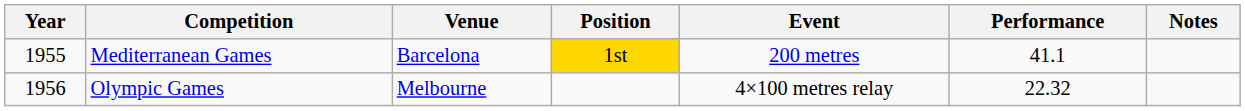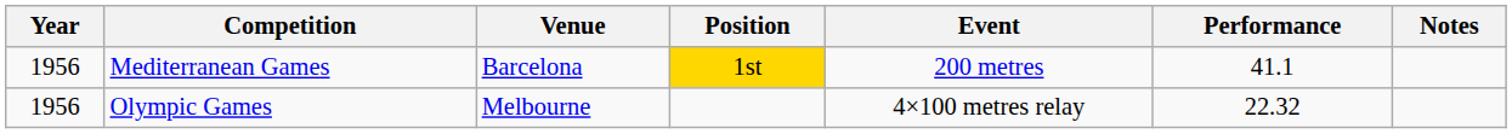Mediterranean Games | Year: 1955 -> 1956
